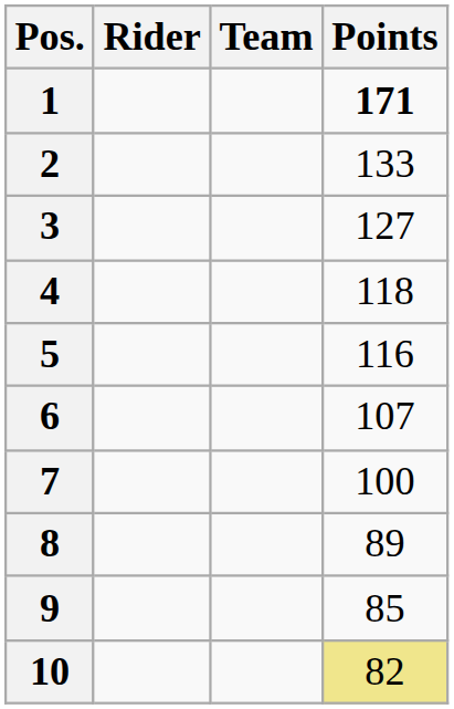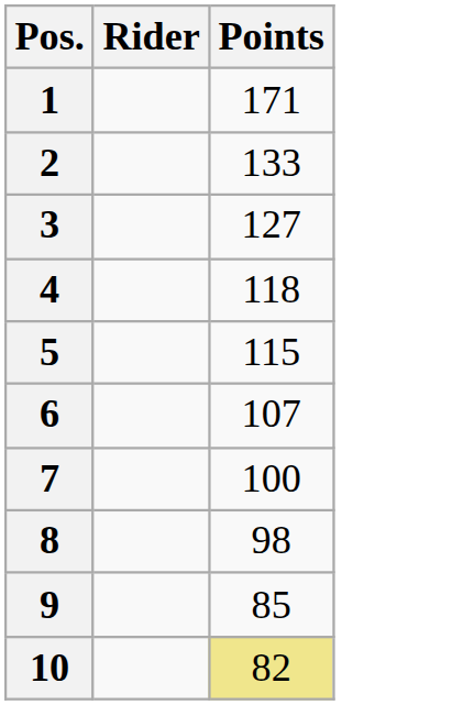- column: Team
1 | Points: bold -> normal
5 | Points: 116 -> 115
8 | Points: 89 -> 98
